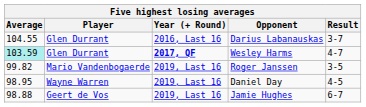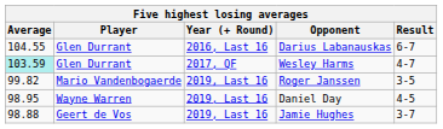Darius Labanauskas | Result: 3-7 -> 6-7
Wesley Harms | Year (+ Round): bold -> normal
Jamie Hughes | Result: 6-7 -> 3-7
